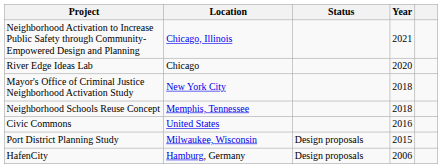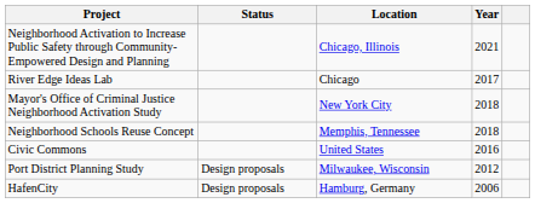columns swapped: Location <-> Status
River Edge Ideas Lab | Year: 2020 -> 2017
Port District Planning Study | Year: 2015 -> 2012
